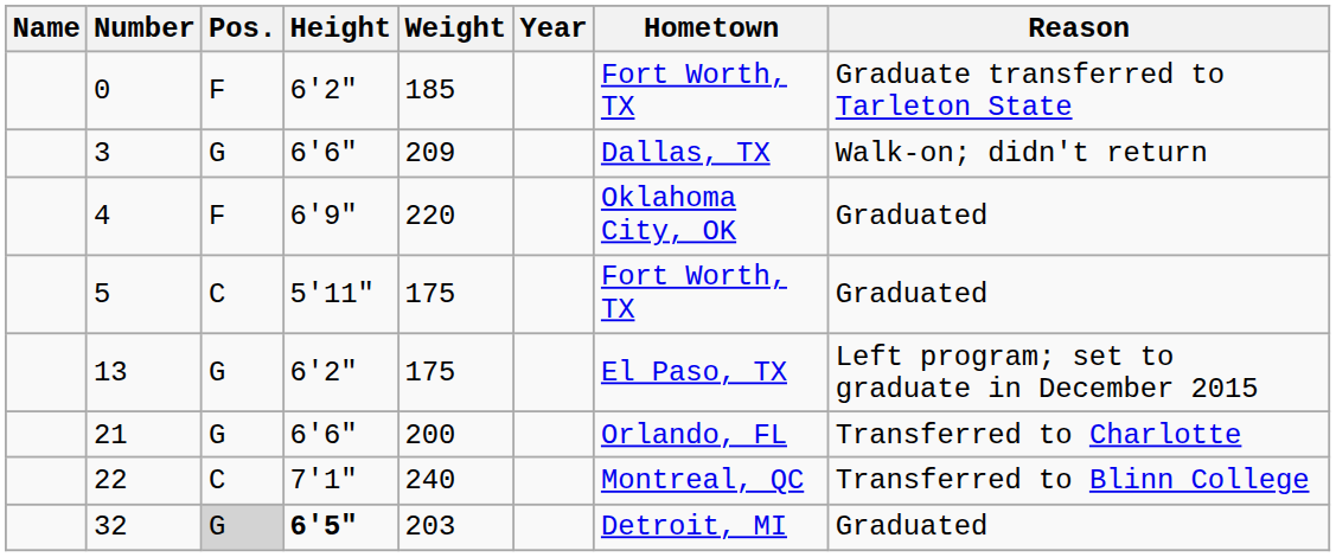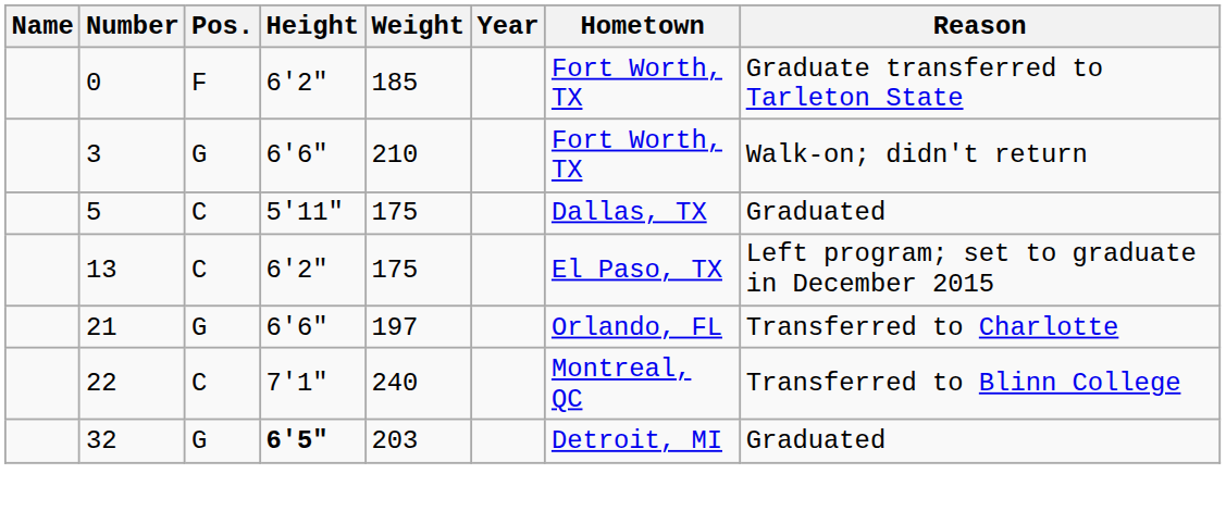3 | Weight: 209 -> 210
3 | Hometown: Dallas, TX -> Fort Worth, TX
- row: 4 | F | 6'9" | 220 | Oklahoma City, OK | Graduated
5 | Hometown: Fort Worth, TX -> Dallas, TX
13 | Pos.: G -> C
21 | Weight: 200 -> 197
32 | Pos.: lightgrey background -> no background
